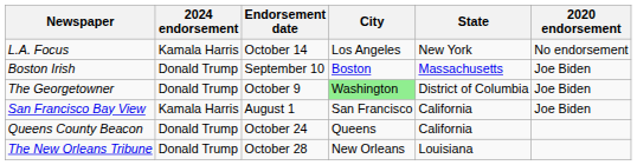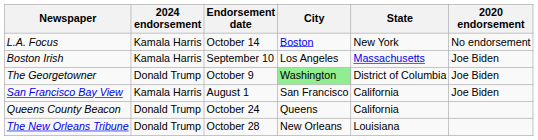L.A. Focus | City: Los Angeles -> Boston
Boston Irish | 2024 endorsement: Donald Trump -> Kamala Harris
Boston Irish | City: Boston -> Los Angeles
